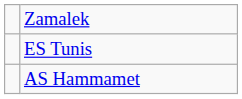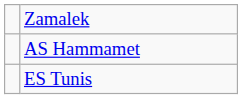rows swapped: ES Tunis <-> AS Hammamet
